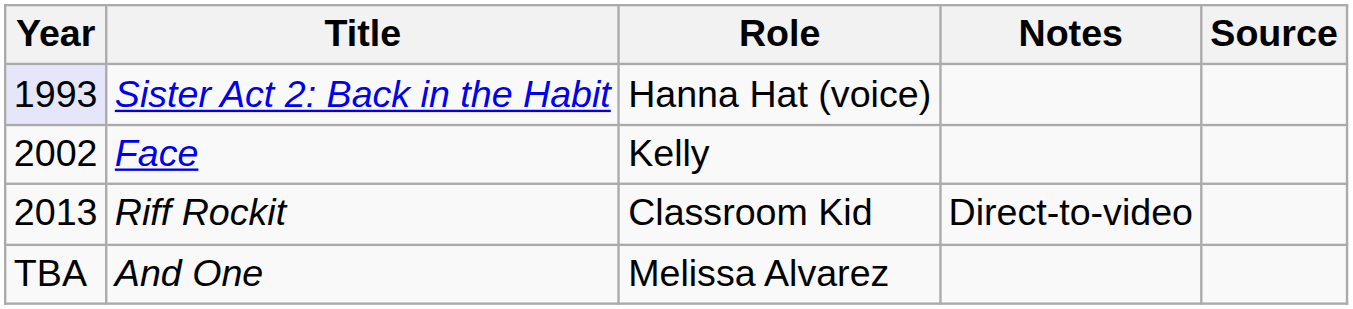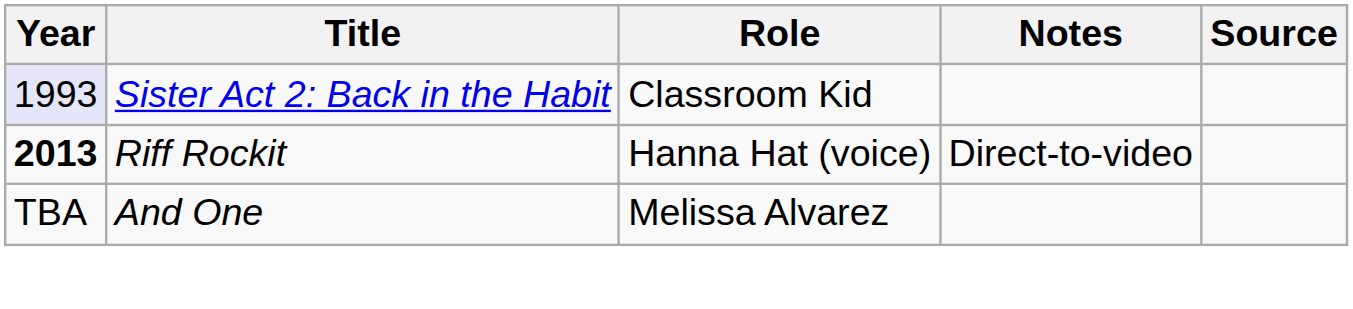Sister Act 2: Back in the Habit | Role: Hanna Hat (voice) -> Classroom Kid
- row: 2002 | Face | Kelly
Riff Rockit | Year: normal -> bold
Riff Rockit | Role: Classroom Kid -> Hanna Hat (voice)
